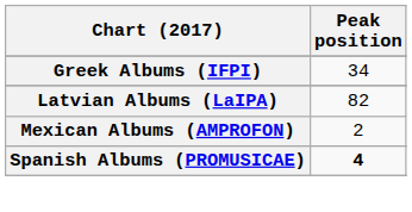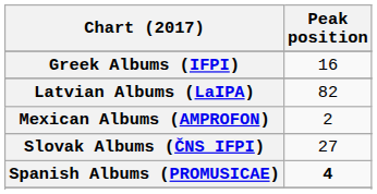Greek Albums (IFPI) | Peak position: 34 -> 16
+ row: Slovak Albums (ČNS IFPI) | 27
